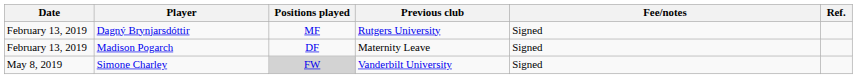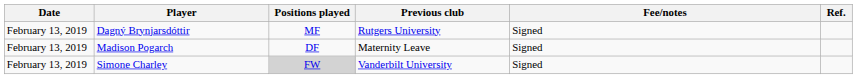Simone Charley | Date: May 8, 2019 -> February 13, 2019
